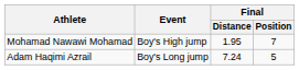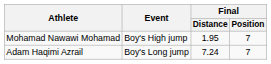Adam Haqimi Azrail | Final / Position: 5 -> 7
